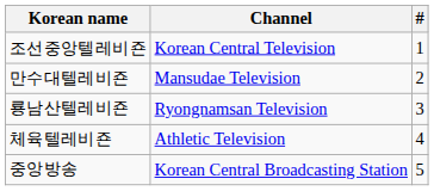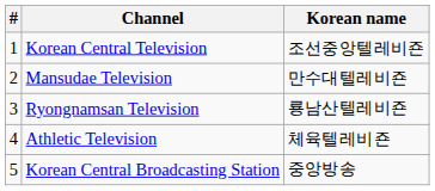columns swapped: # <-> Korean name
